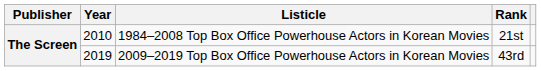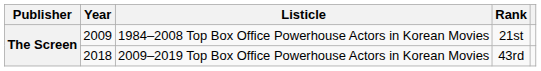1984–2008 Top Box Office Powerhouse Actors in Korean Movies | Year: 2010 -> 2009
2009–2019 Top Box Office Powerhouse Actors in Korean Movies | Year: 2019 -> 2018
